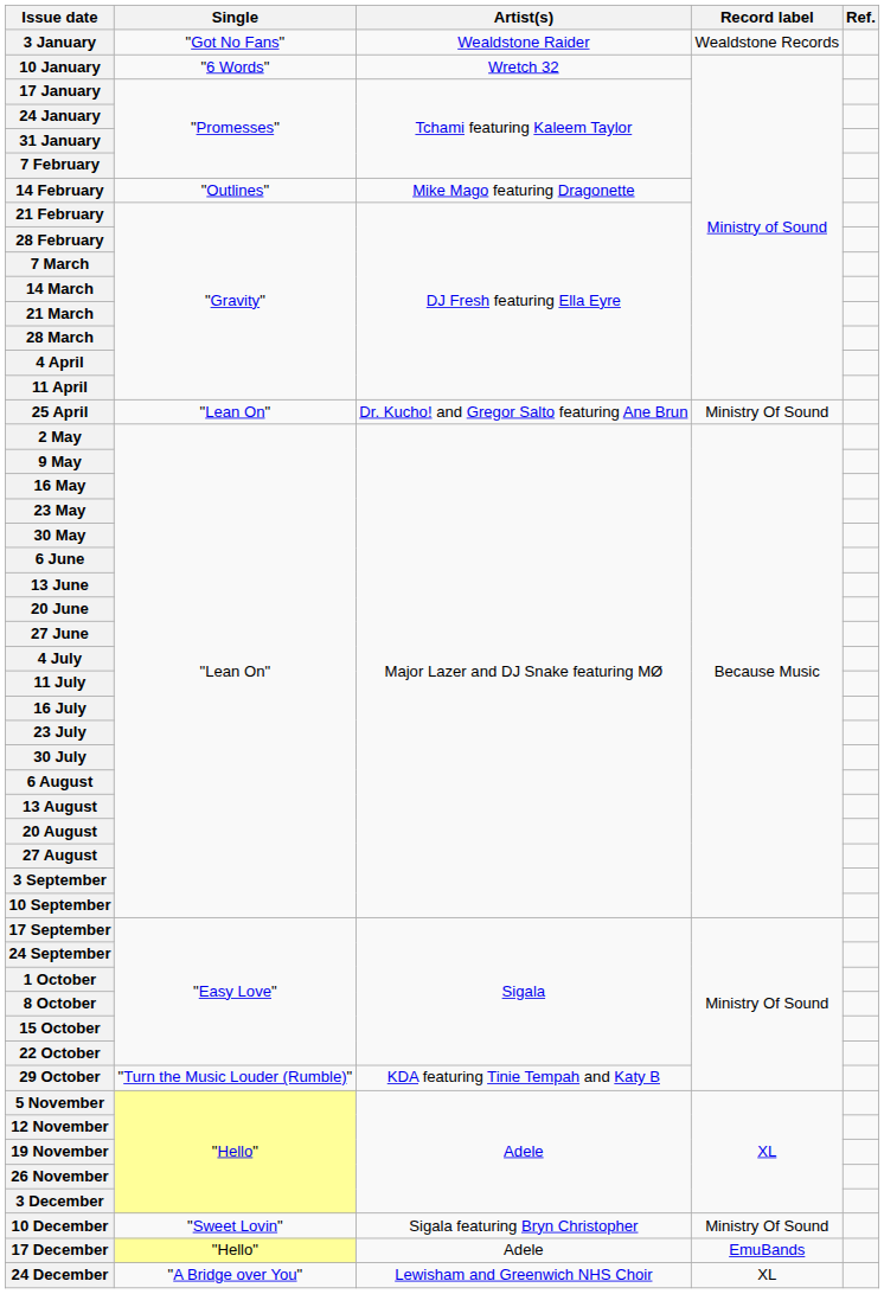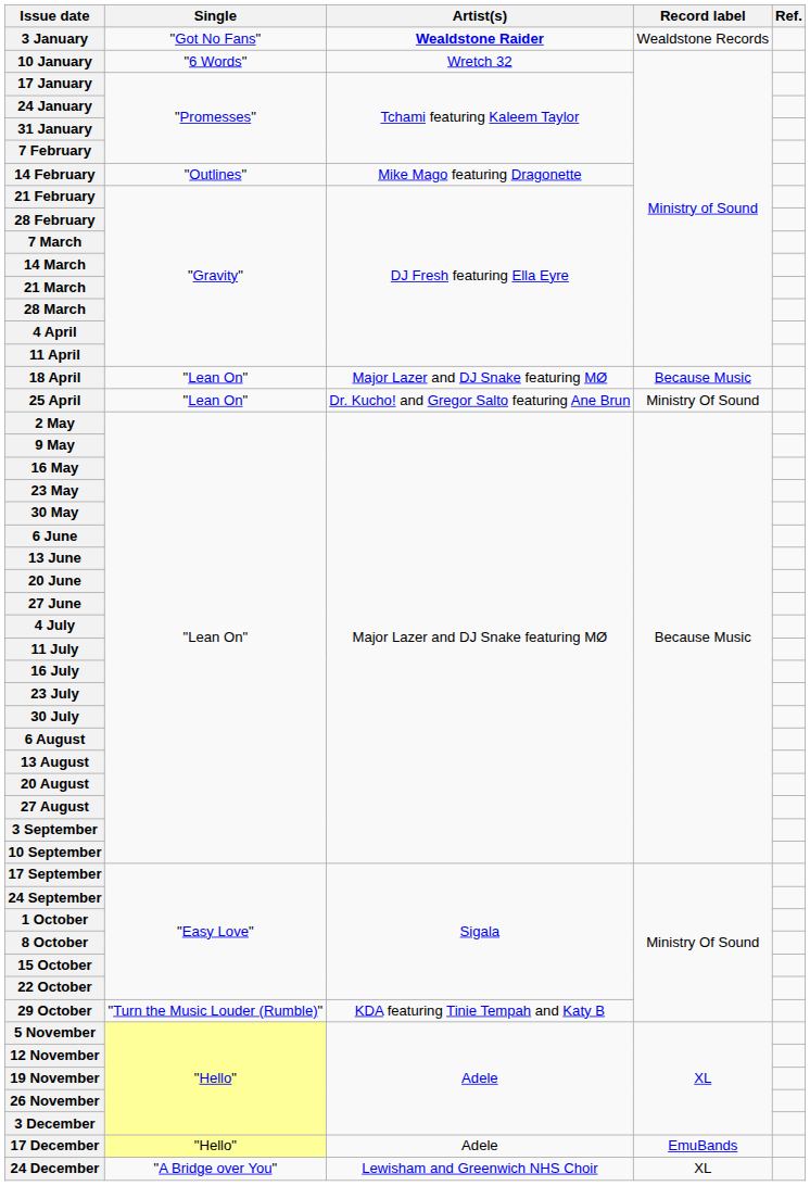3 January | Artist(s): normal -> bold
+ row: 18 April | "Lean On" | Major Lazer and DJ Snake featuring MØ | Because Music
- row: 10 December | "Sweet Lovin" | Sigala featuring Bryn Christopher | Ministry Of Sound
